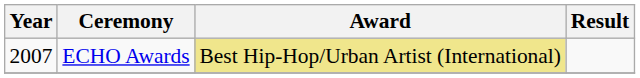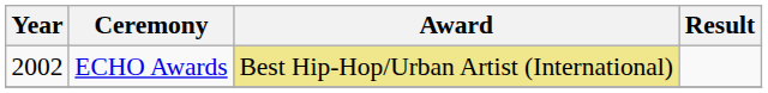ECHO Awards | Year: 2007 -> 2002
